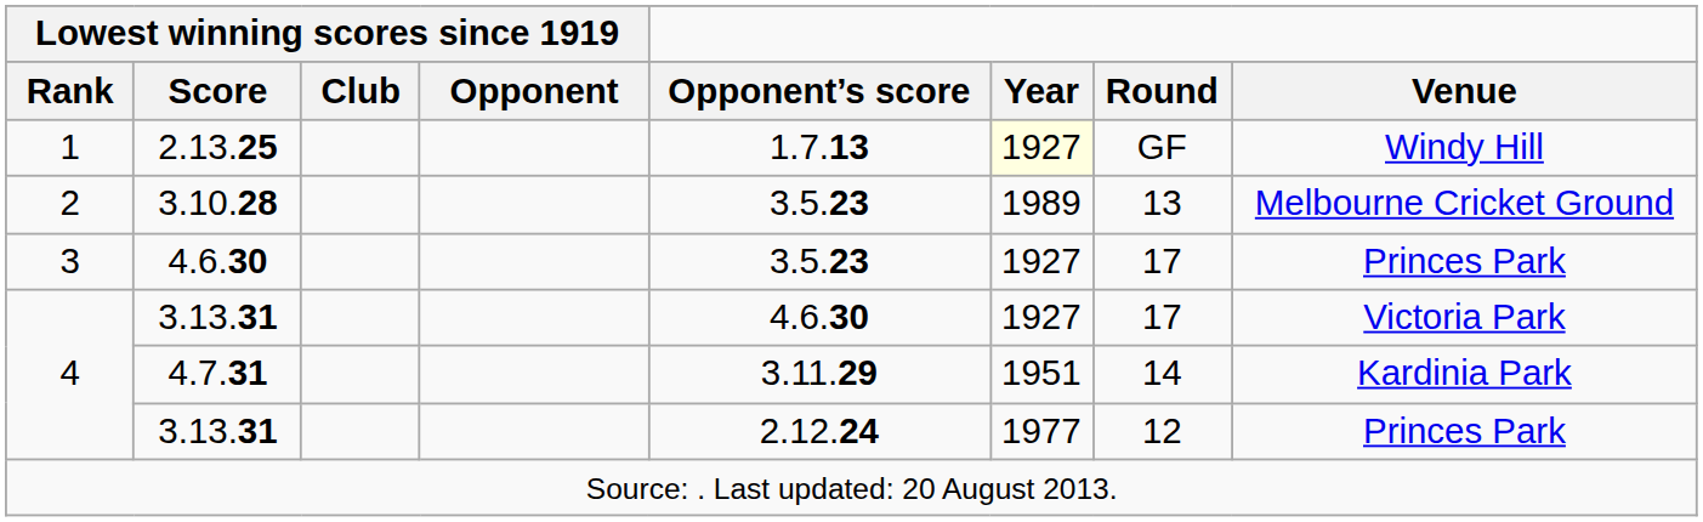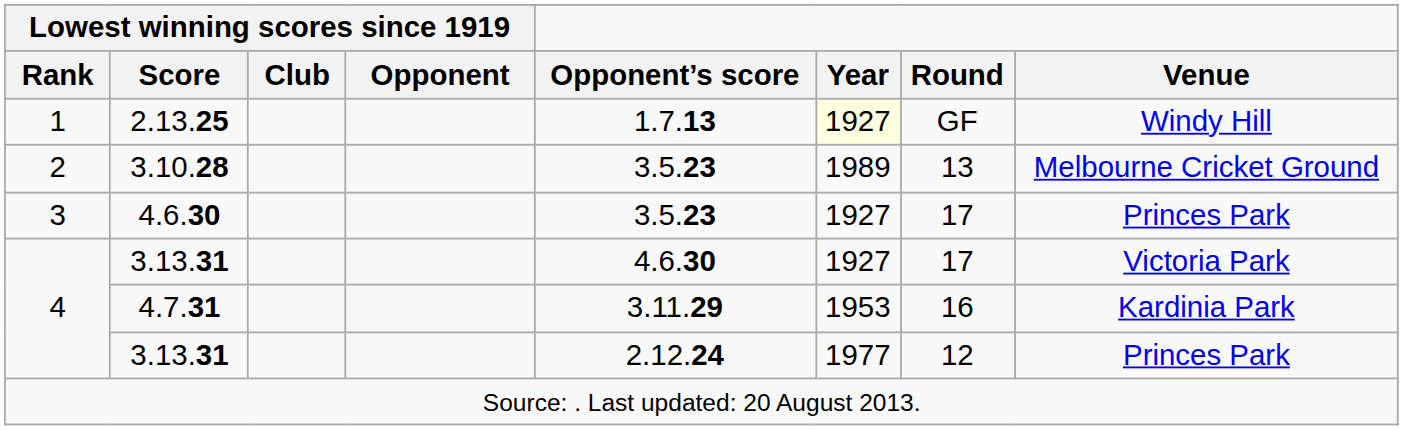4.7.31 | Year: 1951 -> 1953
4.7.31 | Round: 14 -> 16
